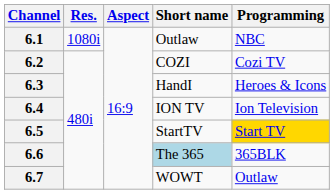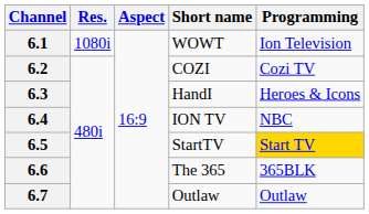6.1 | Short name: Outlaw -> WOWT
6.1 | Programming: NBC -> Ion Television
6.4 | Programming: Ion Television -> NBC
6.6 | Short name: lightblue background -> no background
6.7 | Short name: WOWT -> Outlaw
